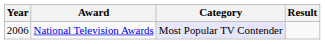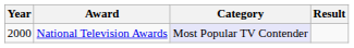National Television Awards | Year: 2006 -> 2000
